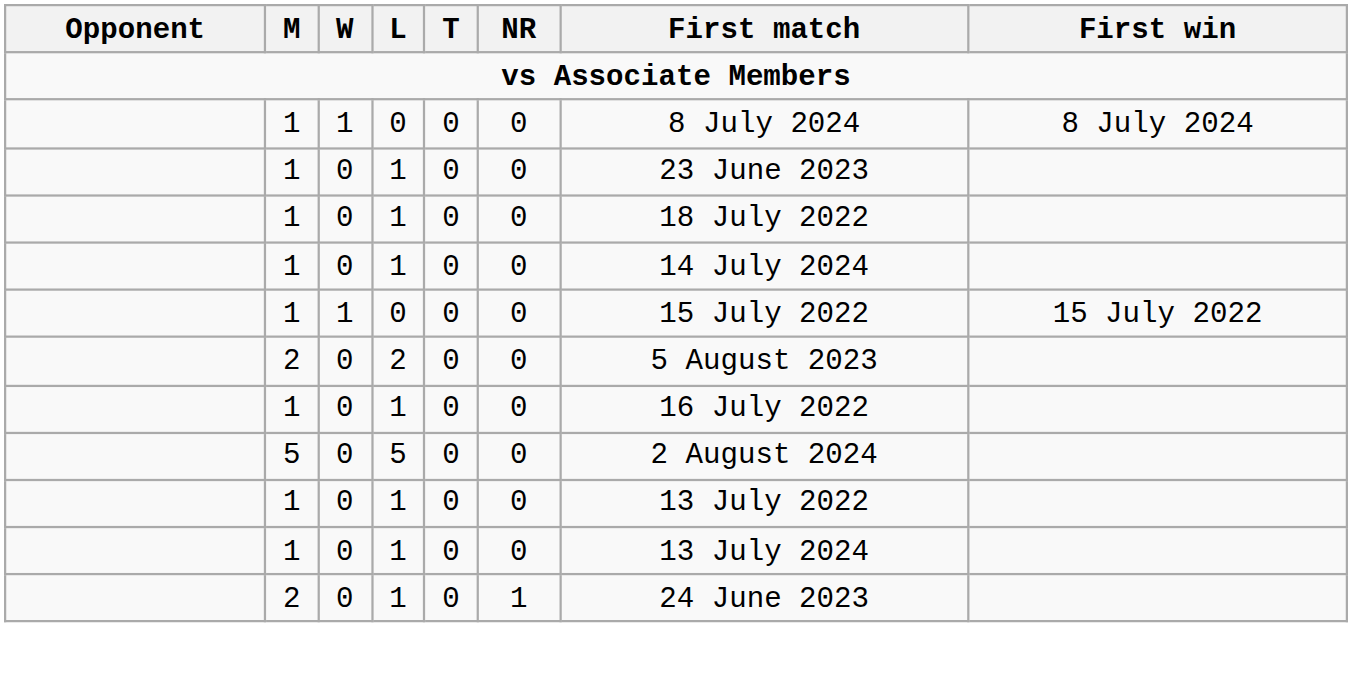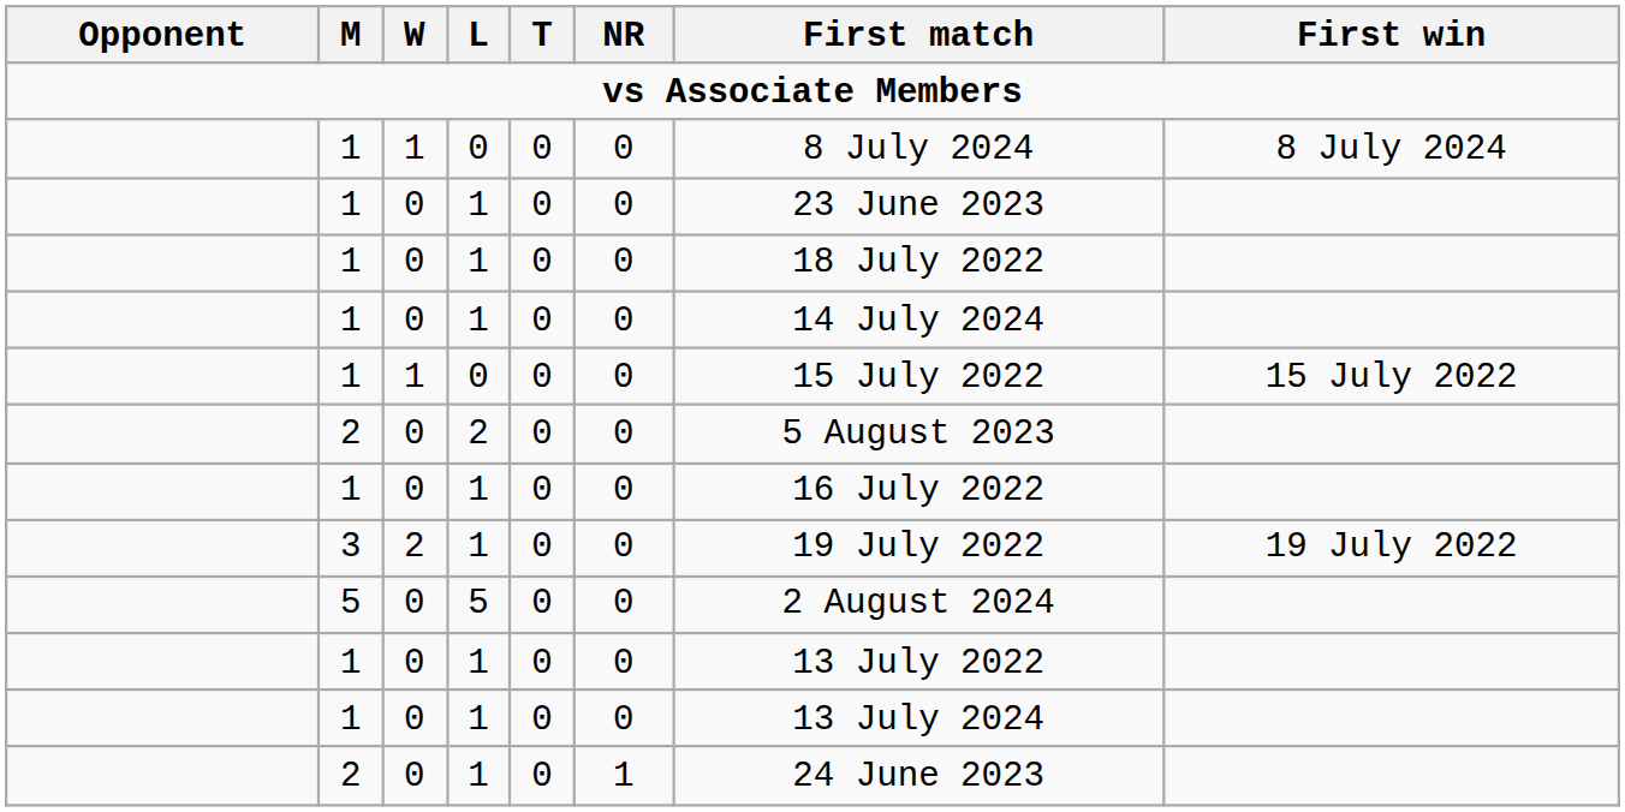+ row: 3 | 2 | 1 | 0 | 0 | 19 July 2022 | 19 July 2022
